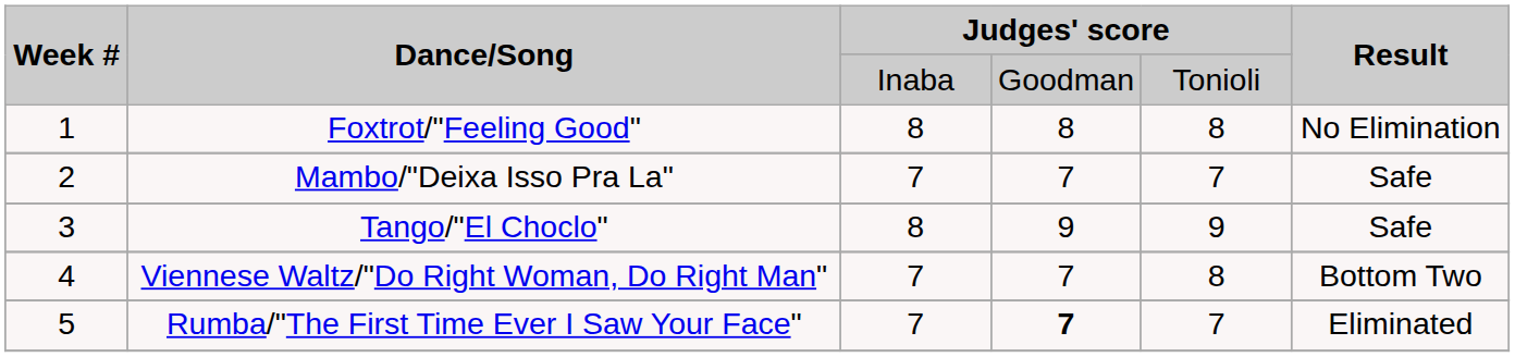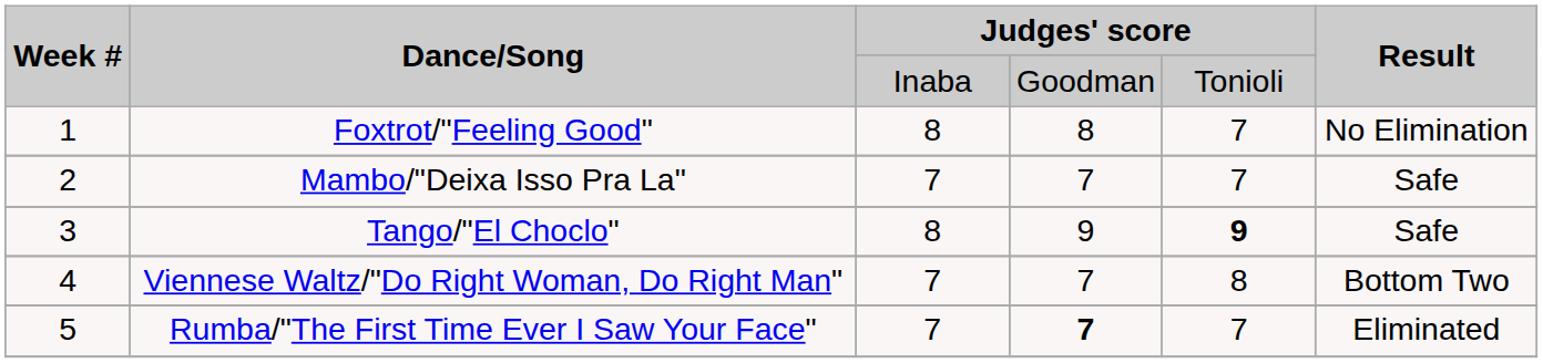Foxtrot/"Feeling Good" | column 5: 8 -> 7
Tango/"El Choclo" | column 5: normal -> bold
